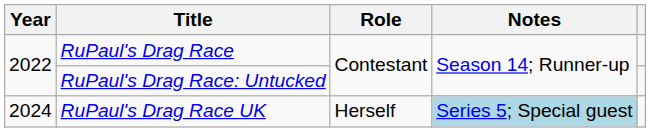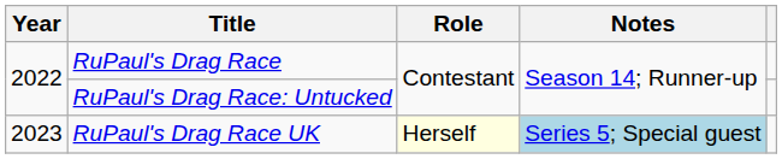RuPaul's Drag Race UK | Year: 2024 -> 2023
RuPaul's Drag Race UK | Role: no background -> lightyellow background
